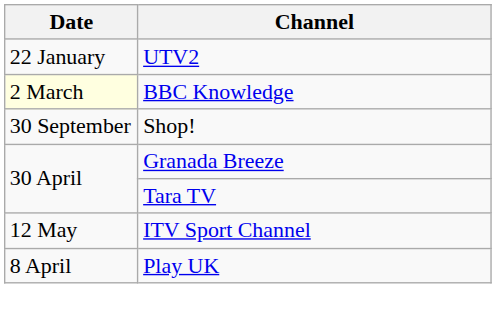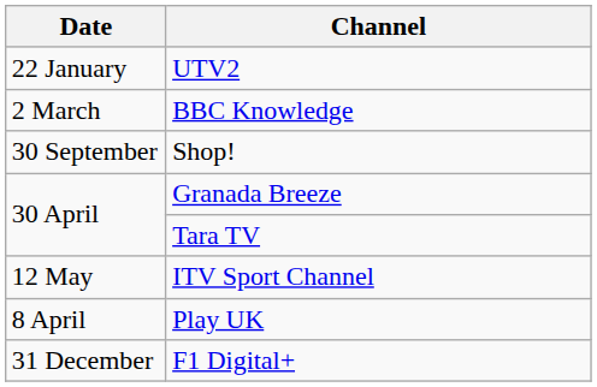BBC Knowledge | Date: lightyellow background -> no background
+ row: 31 December | F1 Digital+
